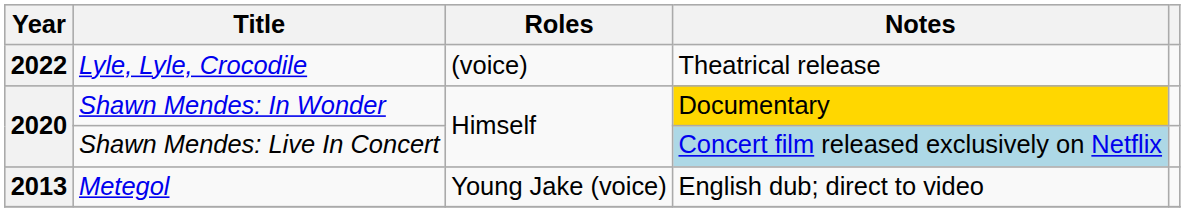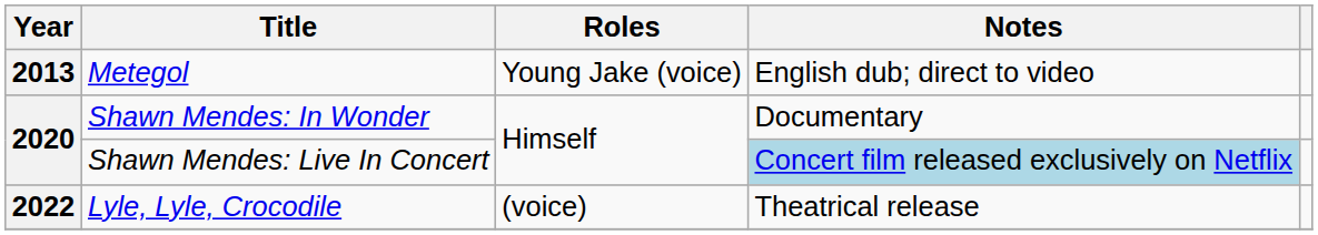rows swapped: Metegol <-> Lyle, Lyle, Crocodile
Shawn Mendes: In Wonder | Notes: gold background -> no background
